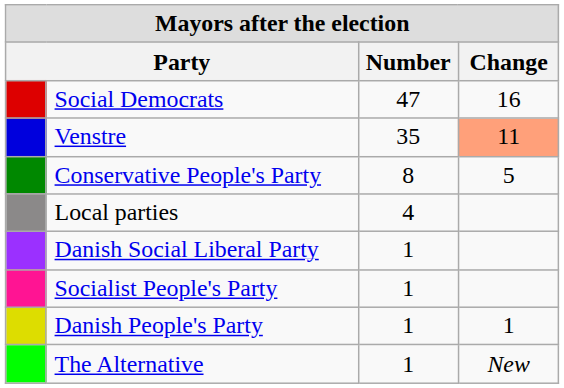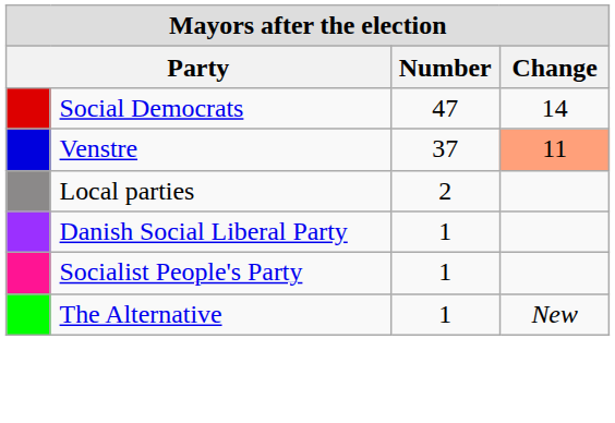Social Democrats | Change: 16 -> 14
Venstre | Number: 35 -> 37
- row: Conservative People's Party | 8 | 5
Local parties | Number: 4 -> 2
- row: Danish People's Party | 1 | 1
